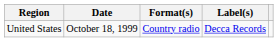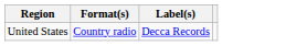- column: Date | October 18, 1999
